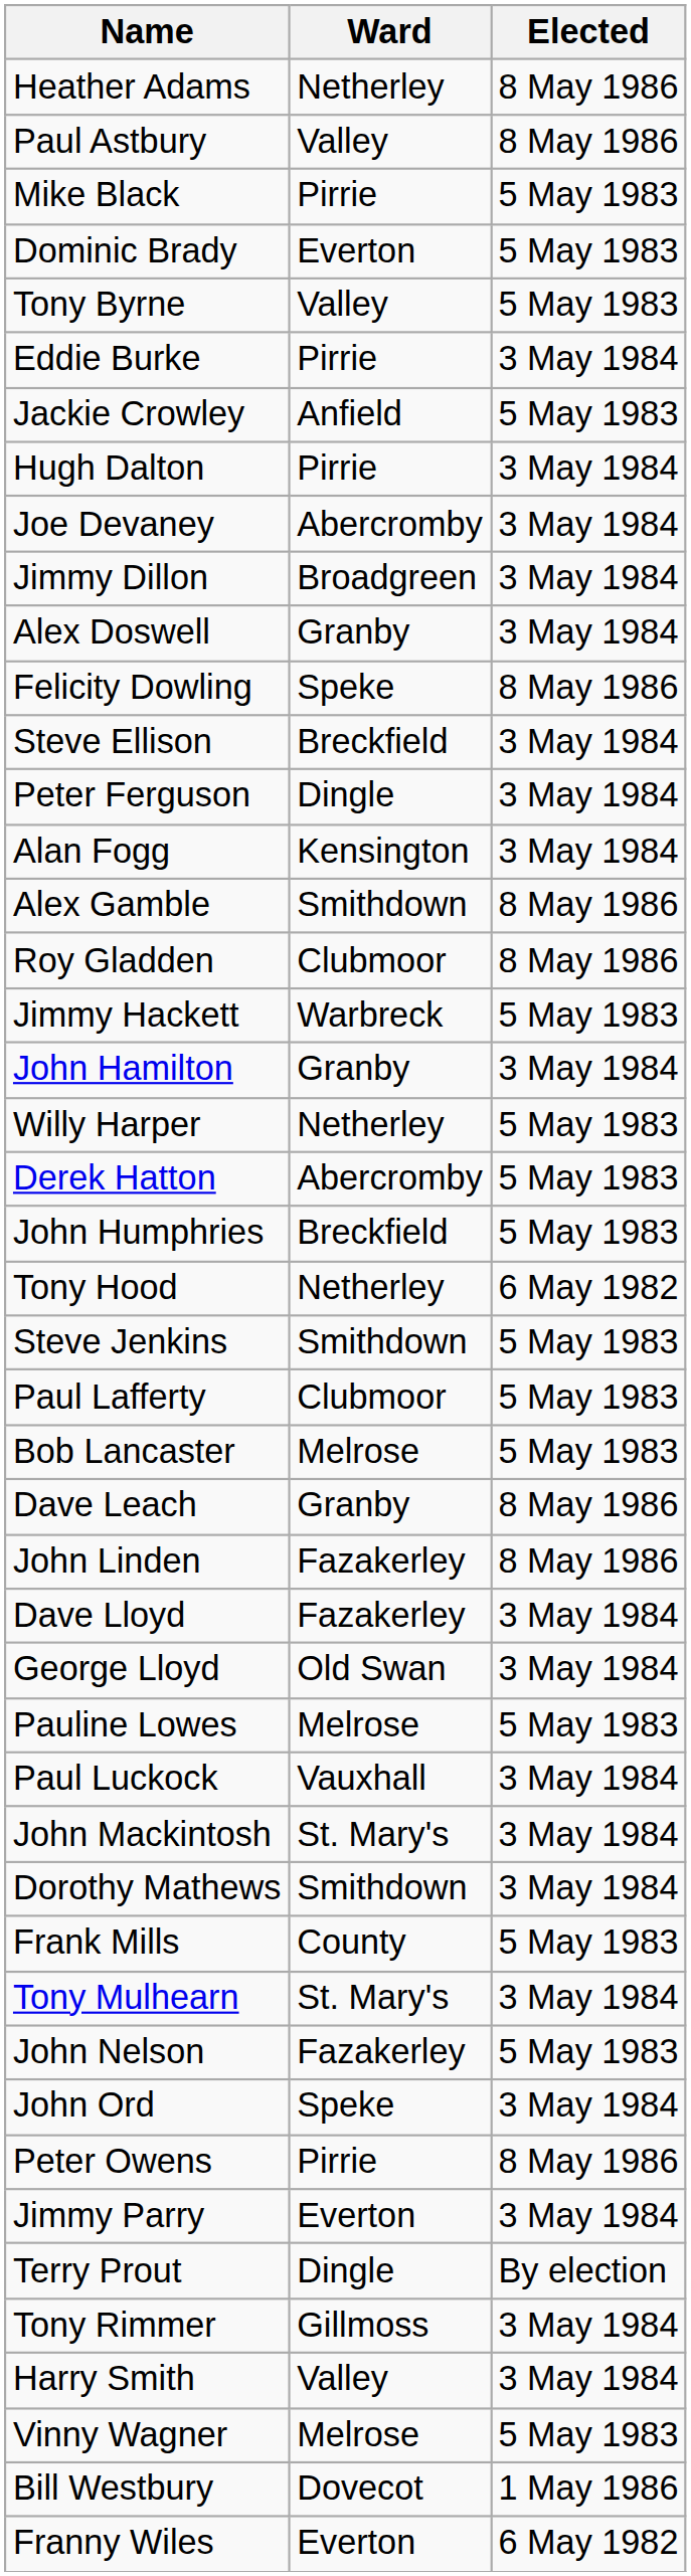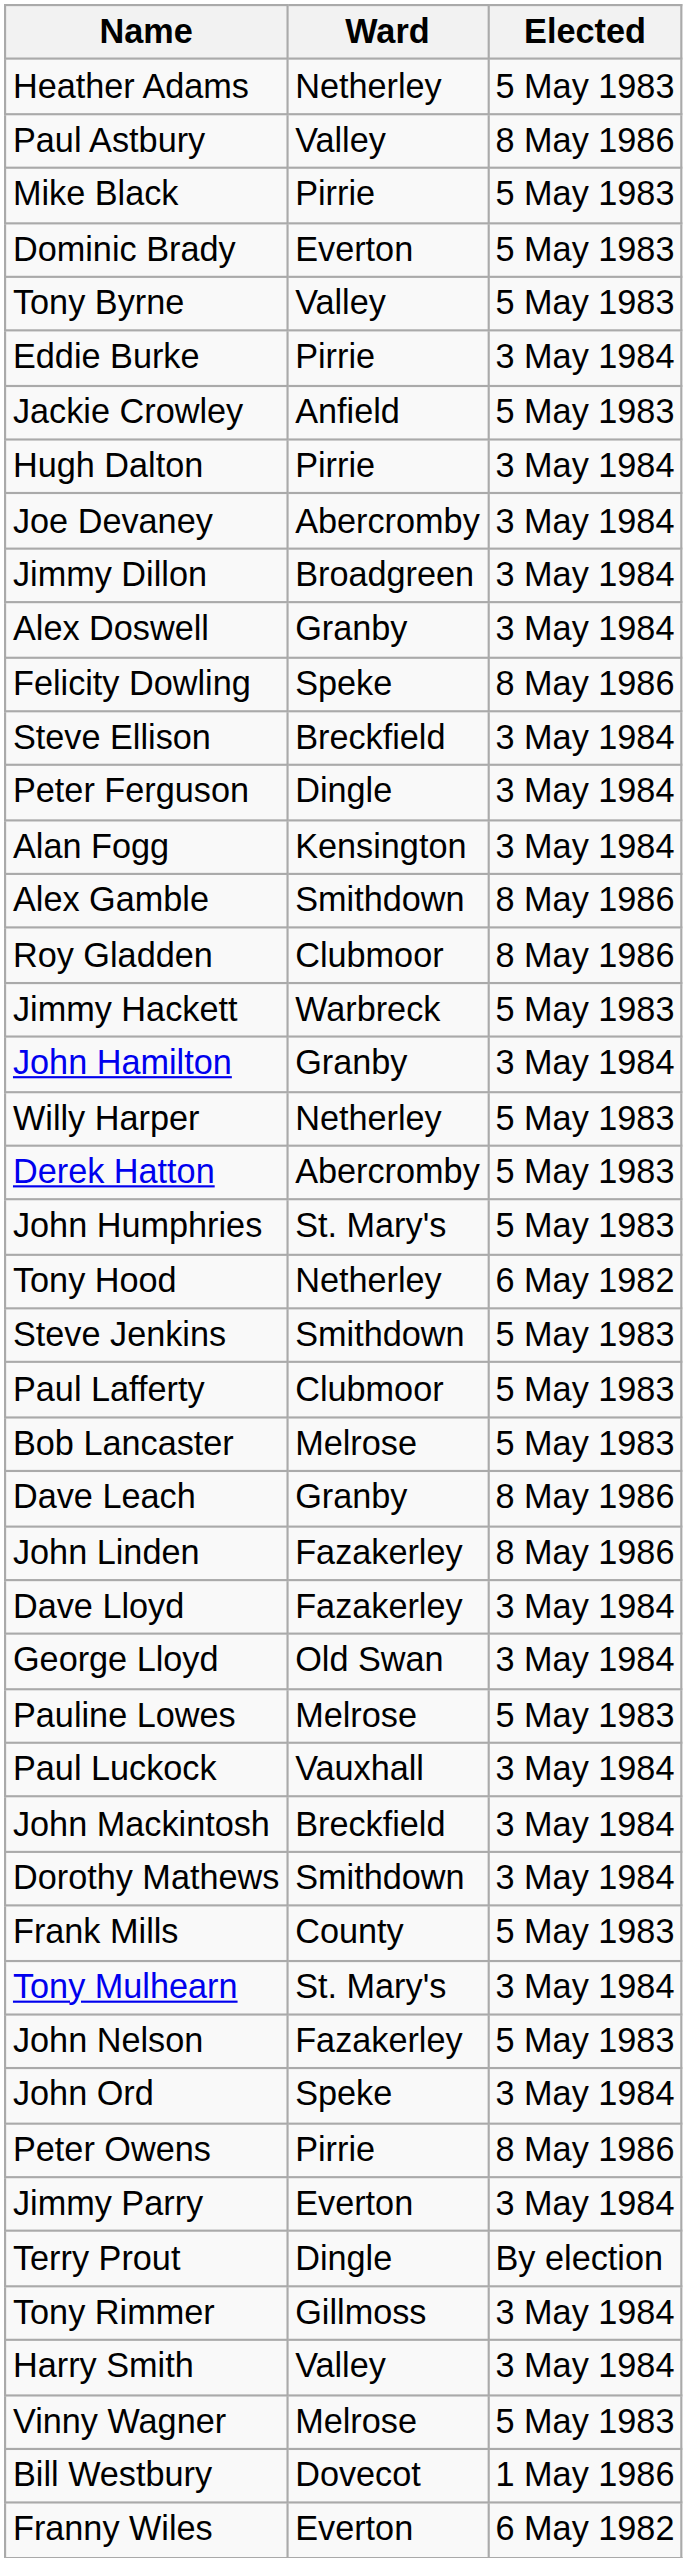Heather Adams | Elected: 8 May 1986 -> 5 May 1983
John Humphries | Ward: Breckfield -> St. Mary's
John Mackintosh | Ward: St. Mary's -> Breckfield
